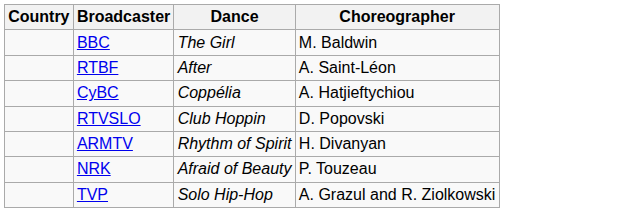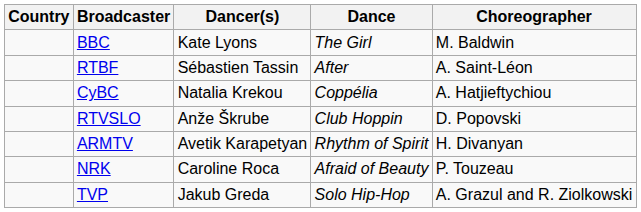+ column: Dancer(s) | Kate Lyons | Sébastien Tassin | Natalia Krekou | Anže Škrube | Avetik Karapetyan | Caroline Roca | Jakub Greda
